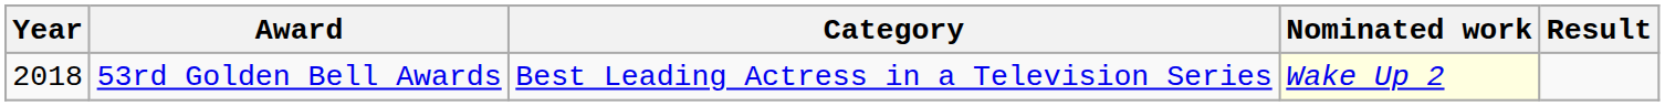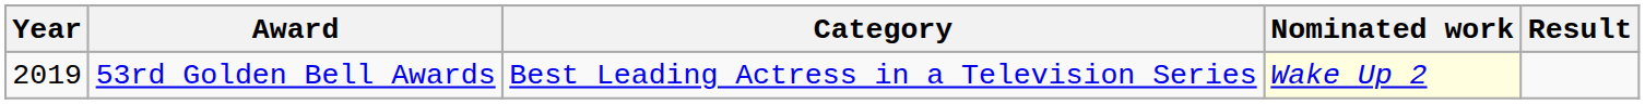53rd Golden Bell Awards | Year: 2018 -> 2019
